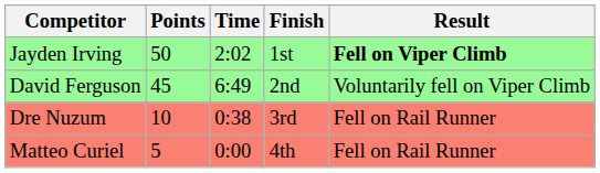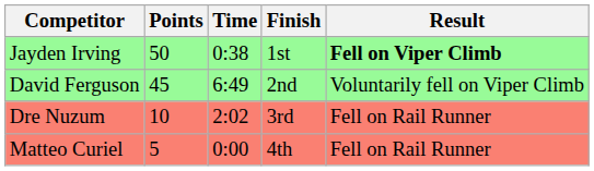Jayden Irving | Time: 2:02 -> 0:38
Dre Nuzum | Time: 0:38 -> 2:02
